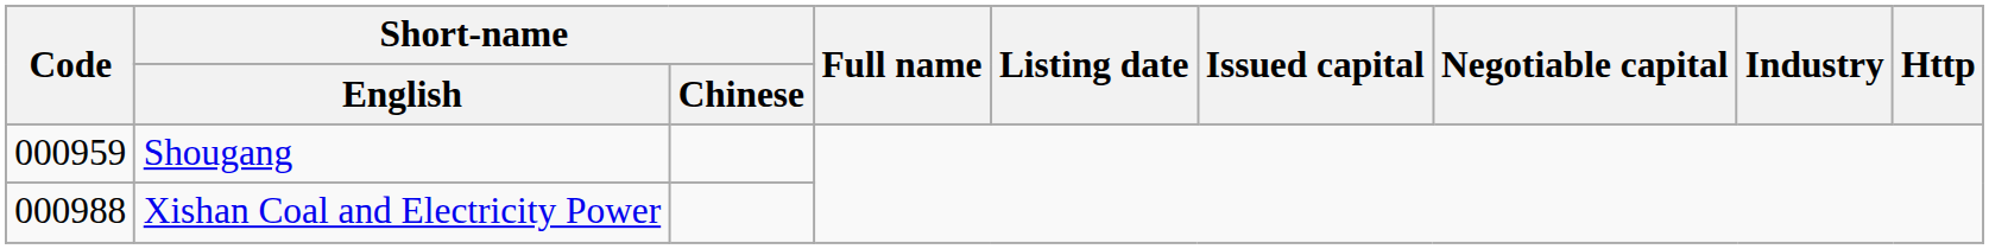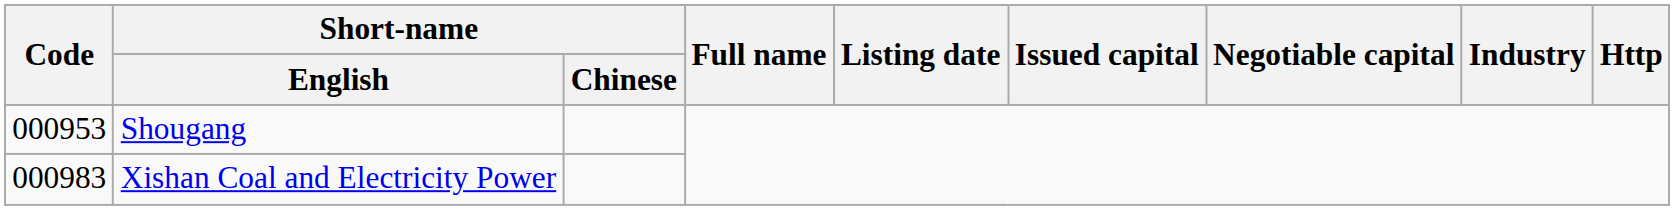Shougang | Code: 000959 -> 000953
Xishan Coal and Electricity Power | Code: 000988 -> 000983
